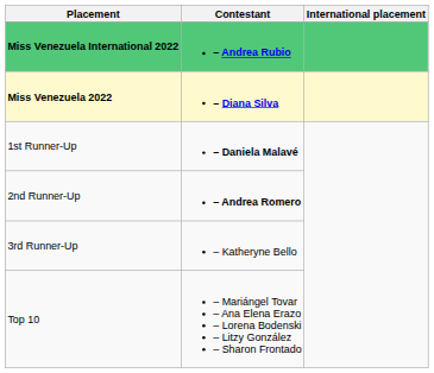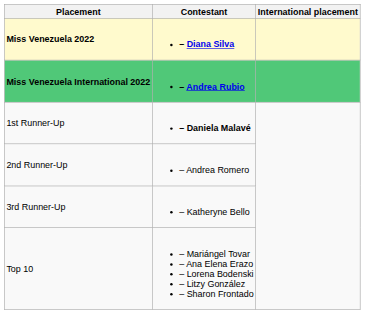rows swapped: Miss Venezuela 2022 <-> Miss Venezuela International 2022
2nd Runner-Up | Contestant: bold -> normal
